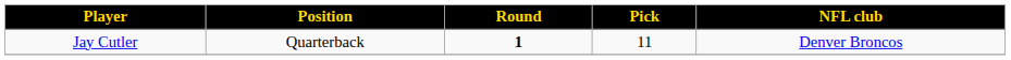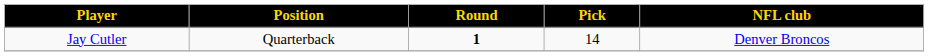Jay Cutler | Pick: 11 -> 14
